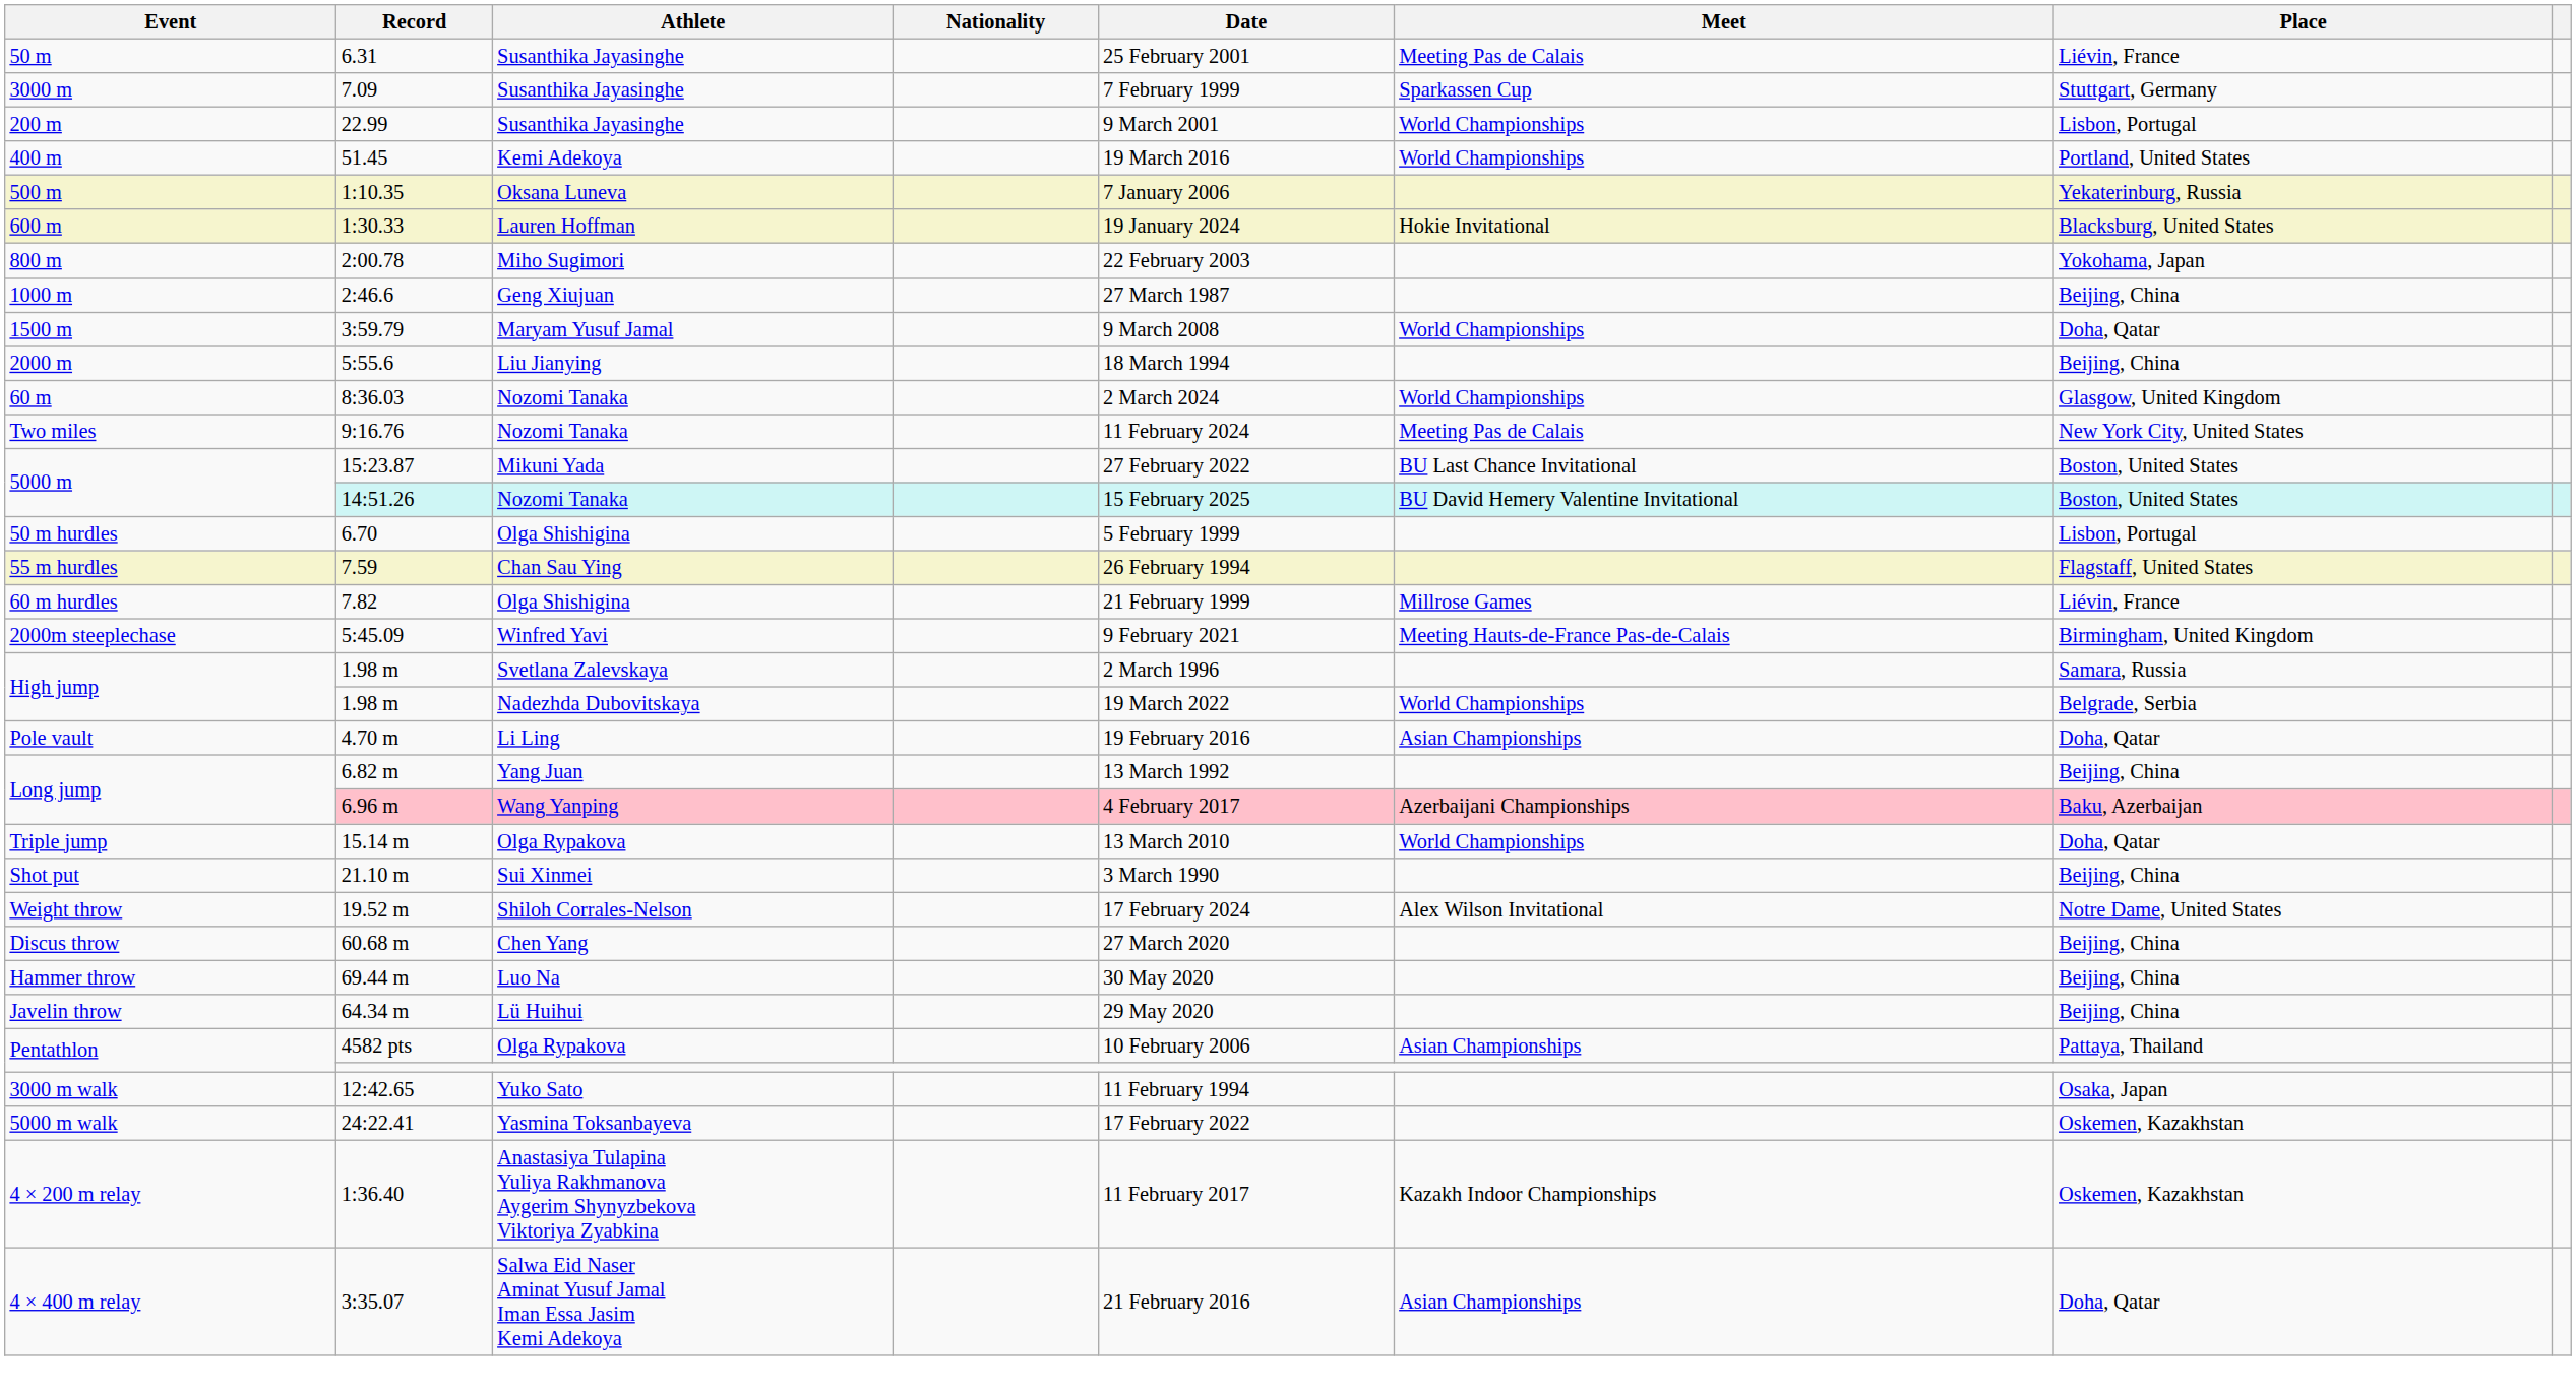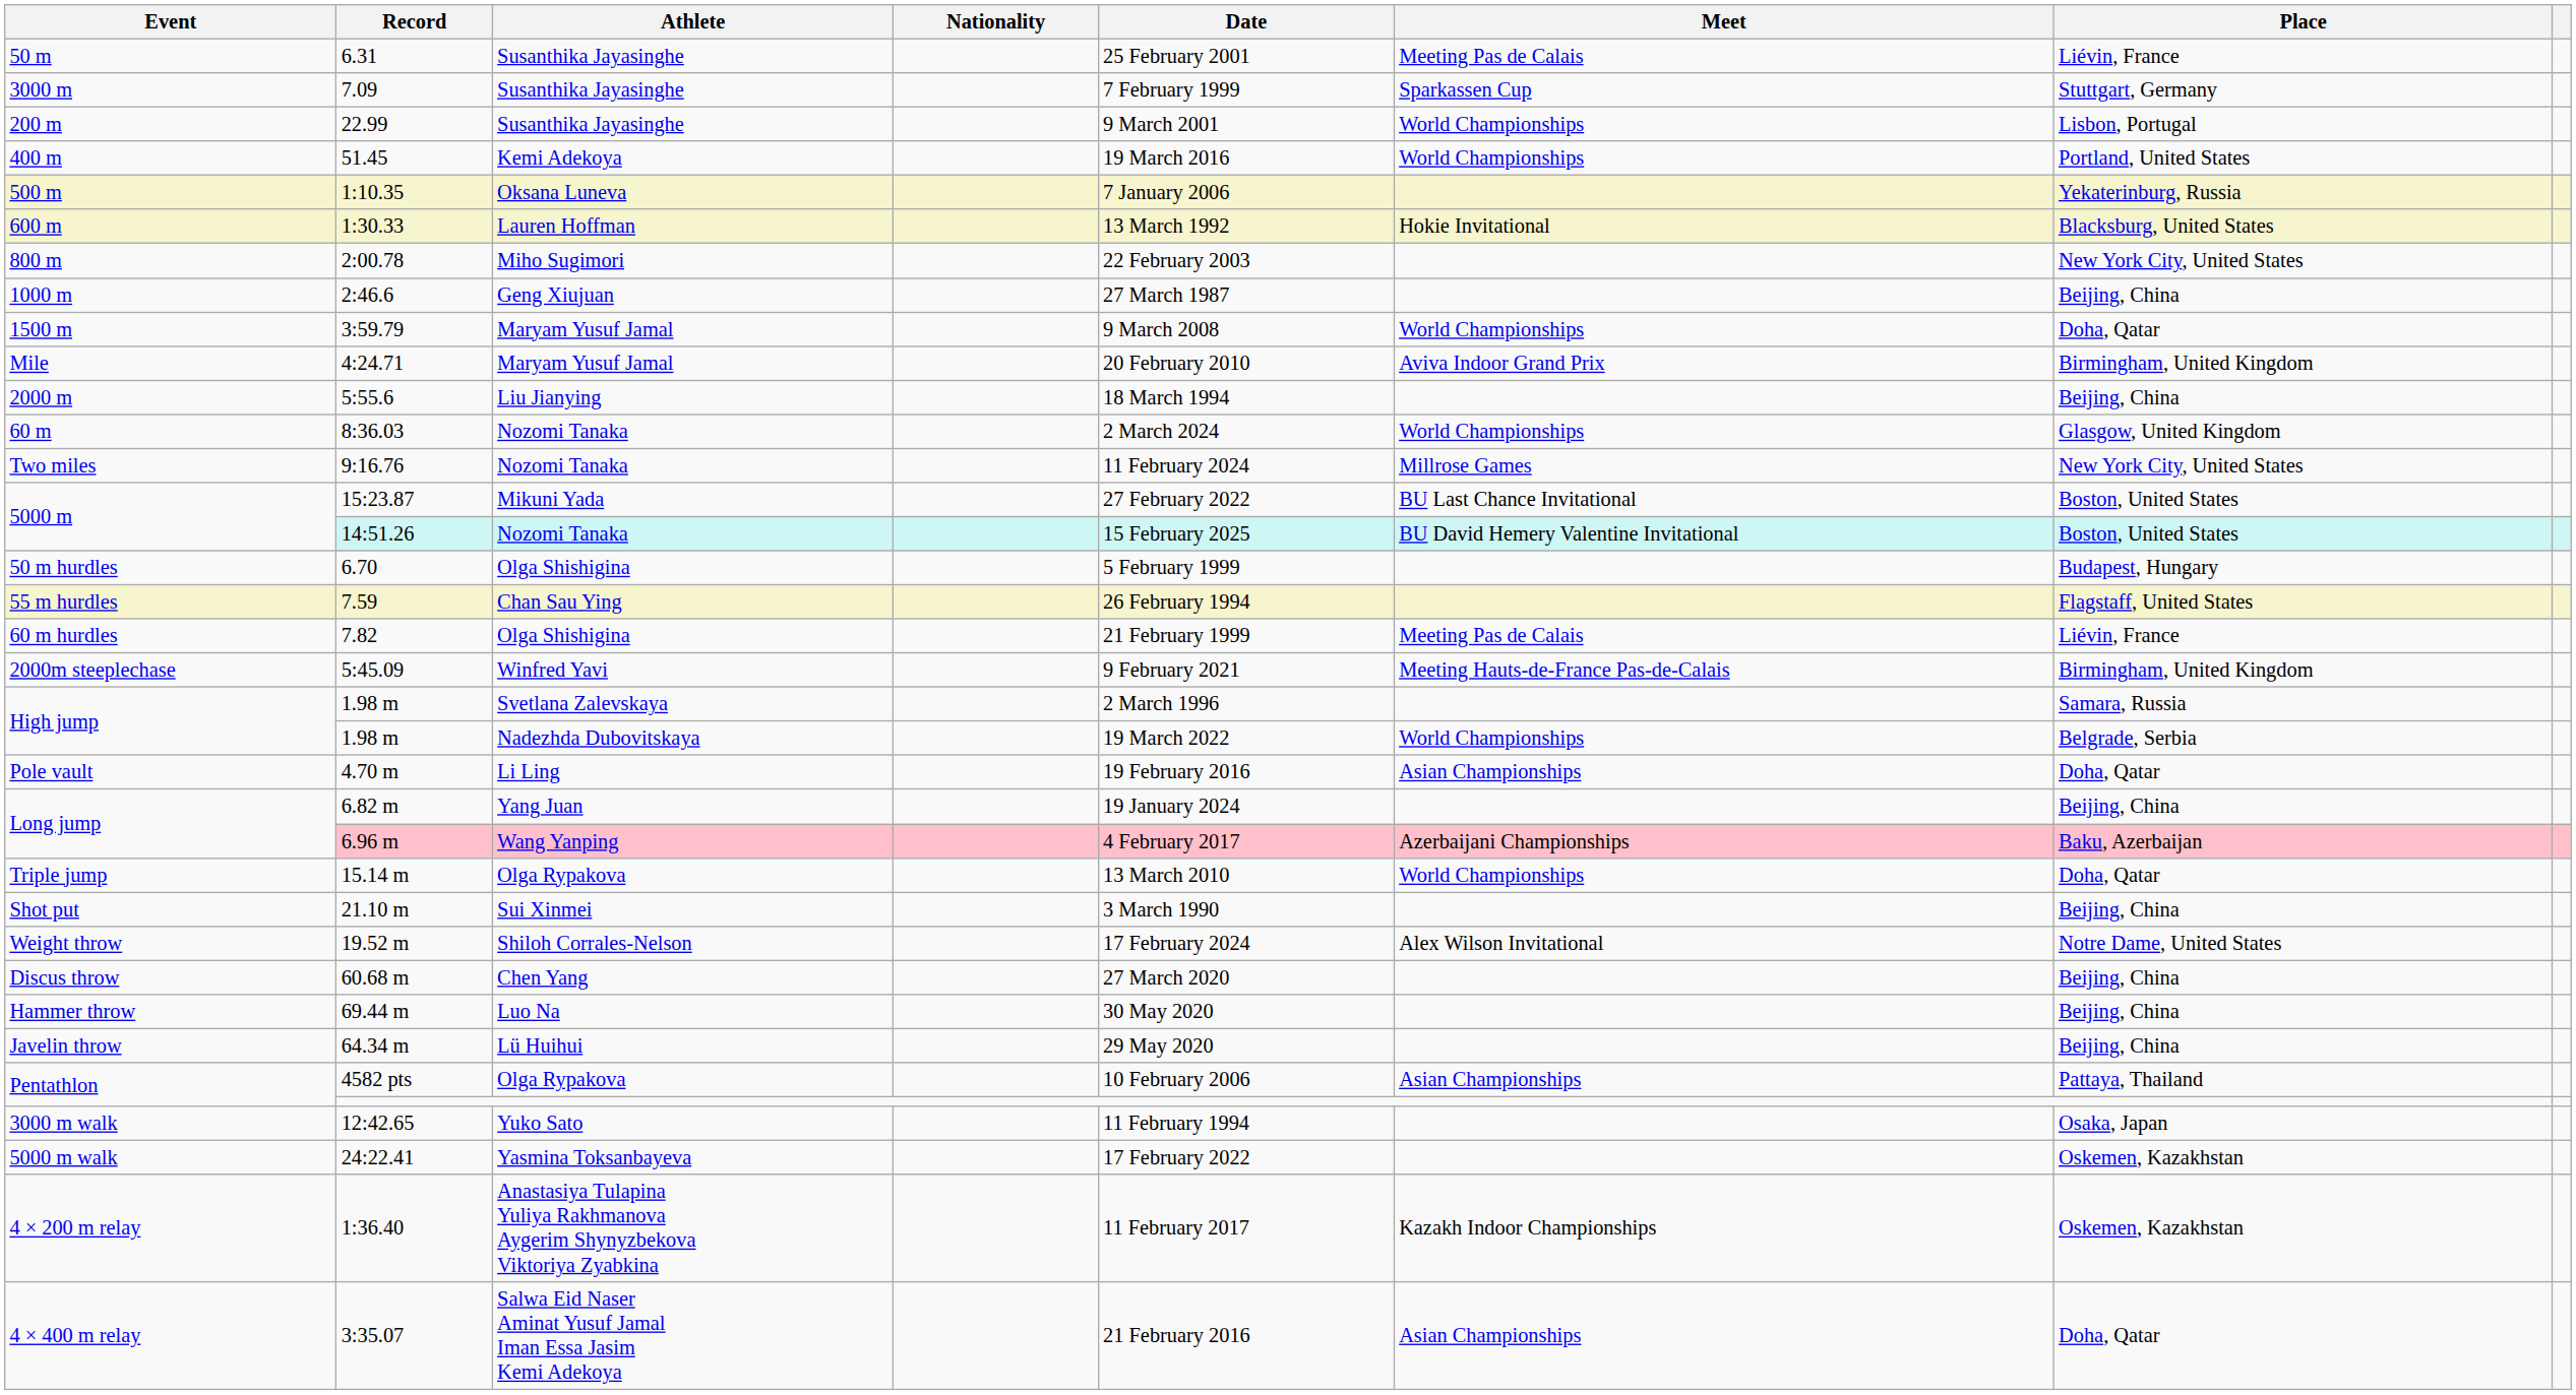1:30.33 | Date: 19 January 2024 -> 13 March 1992
2:00.78 | Place: Yokohama, Japan -> New York City, United States
+ row: Mile | 4:24.71 | Maryam Yusuf Jamal | 20 February 2010 | Aviva Indoor Grand Prix | Birmingham, United Kingdom
9:16.76 | Meet: Meeting Pas de Calais -> Millrose Games
6.70 | Place: Lisbon, Portugal -> Budapest, Hungary
7.82 | Meet: Millrose Games -> Meeting Pas de Calais
6.82 m | Date: 13 March 1992 -> 19 January 2024
